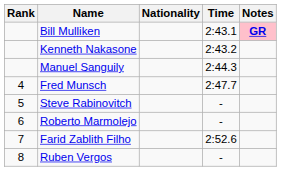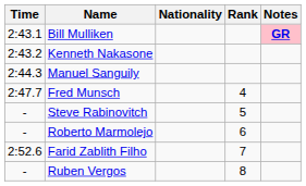columns swapped: Rank <-> Time
